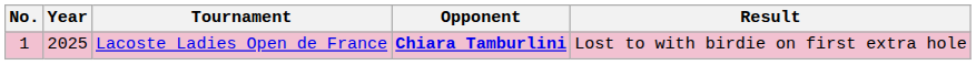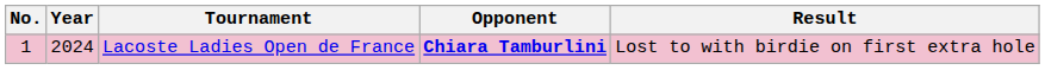Lacoste Ladies Open de France | Year: 2025 -> 2024
